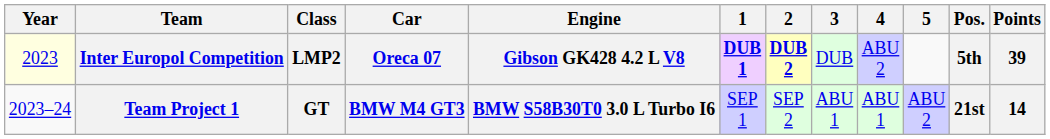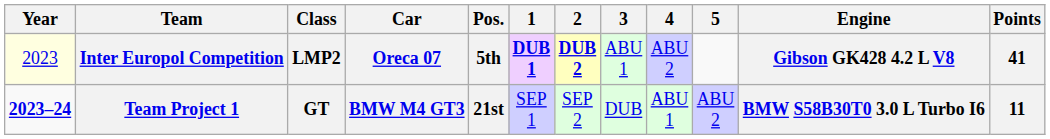columns swapped: Engine <-> Pos.
Inter Europol Competition | 3: DUB -> ABU 1
Inter Europol Competition | Points: 39 -> 41
Team Project 1 | Year: normal -> bold
Team Project 1 | 3: ABU 1 -> DUB
Team Project 1 | Points: 14 -> 11
